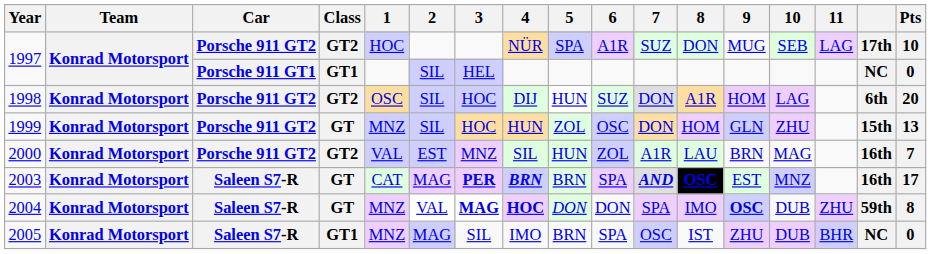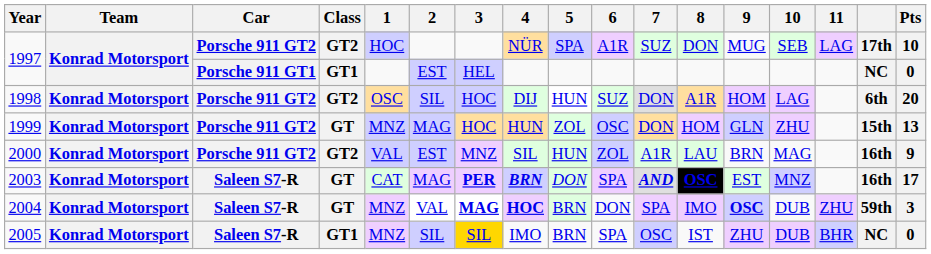1997 / Porsche 911 GT1 | 2: SIL -> EST
1999 | 2: SIL -> MAG
2000 | Pts: 7 -> 9
2003 | 5: BRN -> DON
2004 | 5: DON -> BRN
2004 | Pts: 8 -> 3
2005 | 2: MAG -> SIL
2005 | 3: no background -> gold background
